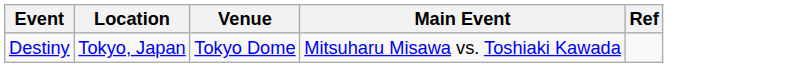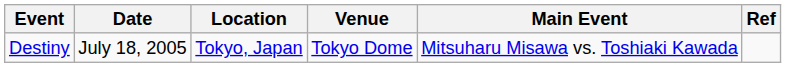+ column: Date | July 18, 2005
